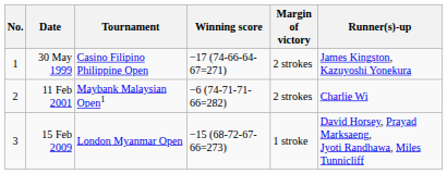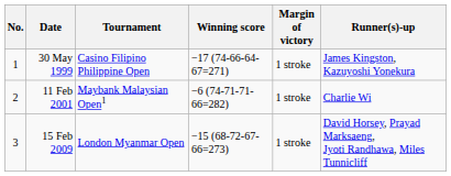30 May 1999 | Margin of victory: 2 strokes -> 1 stroke
11 Feb 2001 | Margin of victory: 2 strokes -> 1 stroke
